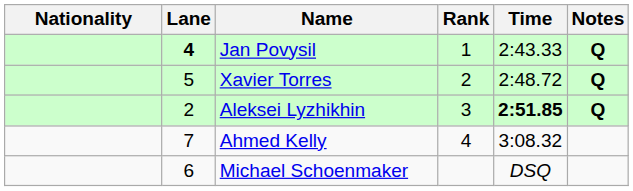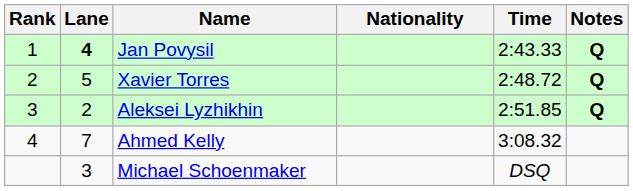columns swapped: Rank <-> Nationality
Aleksei Lyzhikhin | Time: bold -> normal
Michael Schoenmaker | Lane: 6 -> 3
